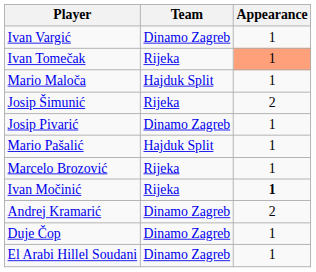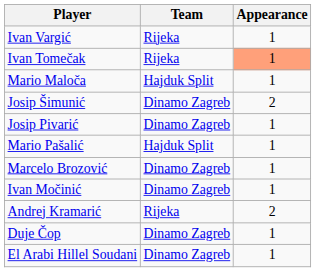Ivan Vargić | Team: Dinamo Zagreb -> Rijeka
Josip Šimunić | Team: Rijeka -> Dinamo Zagreb
Marcelo Brozović | Team: Rijeka -> Dinamo Zagreb
Ivan Močinić | Team: Rijeka -> Dinamo Zagreb
Ivan Močinić | Appearance: bold -> normal
Andrej Kramarić | Team: Dinamo Zagreb -> Rijeka
